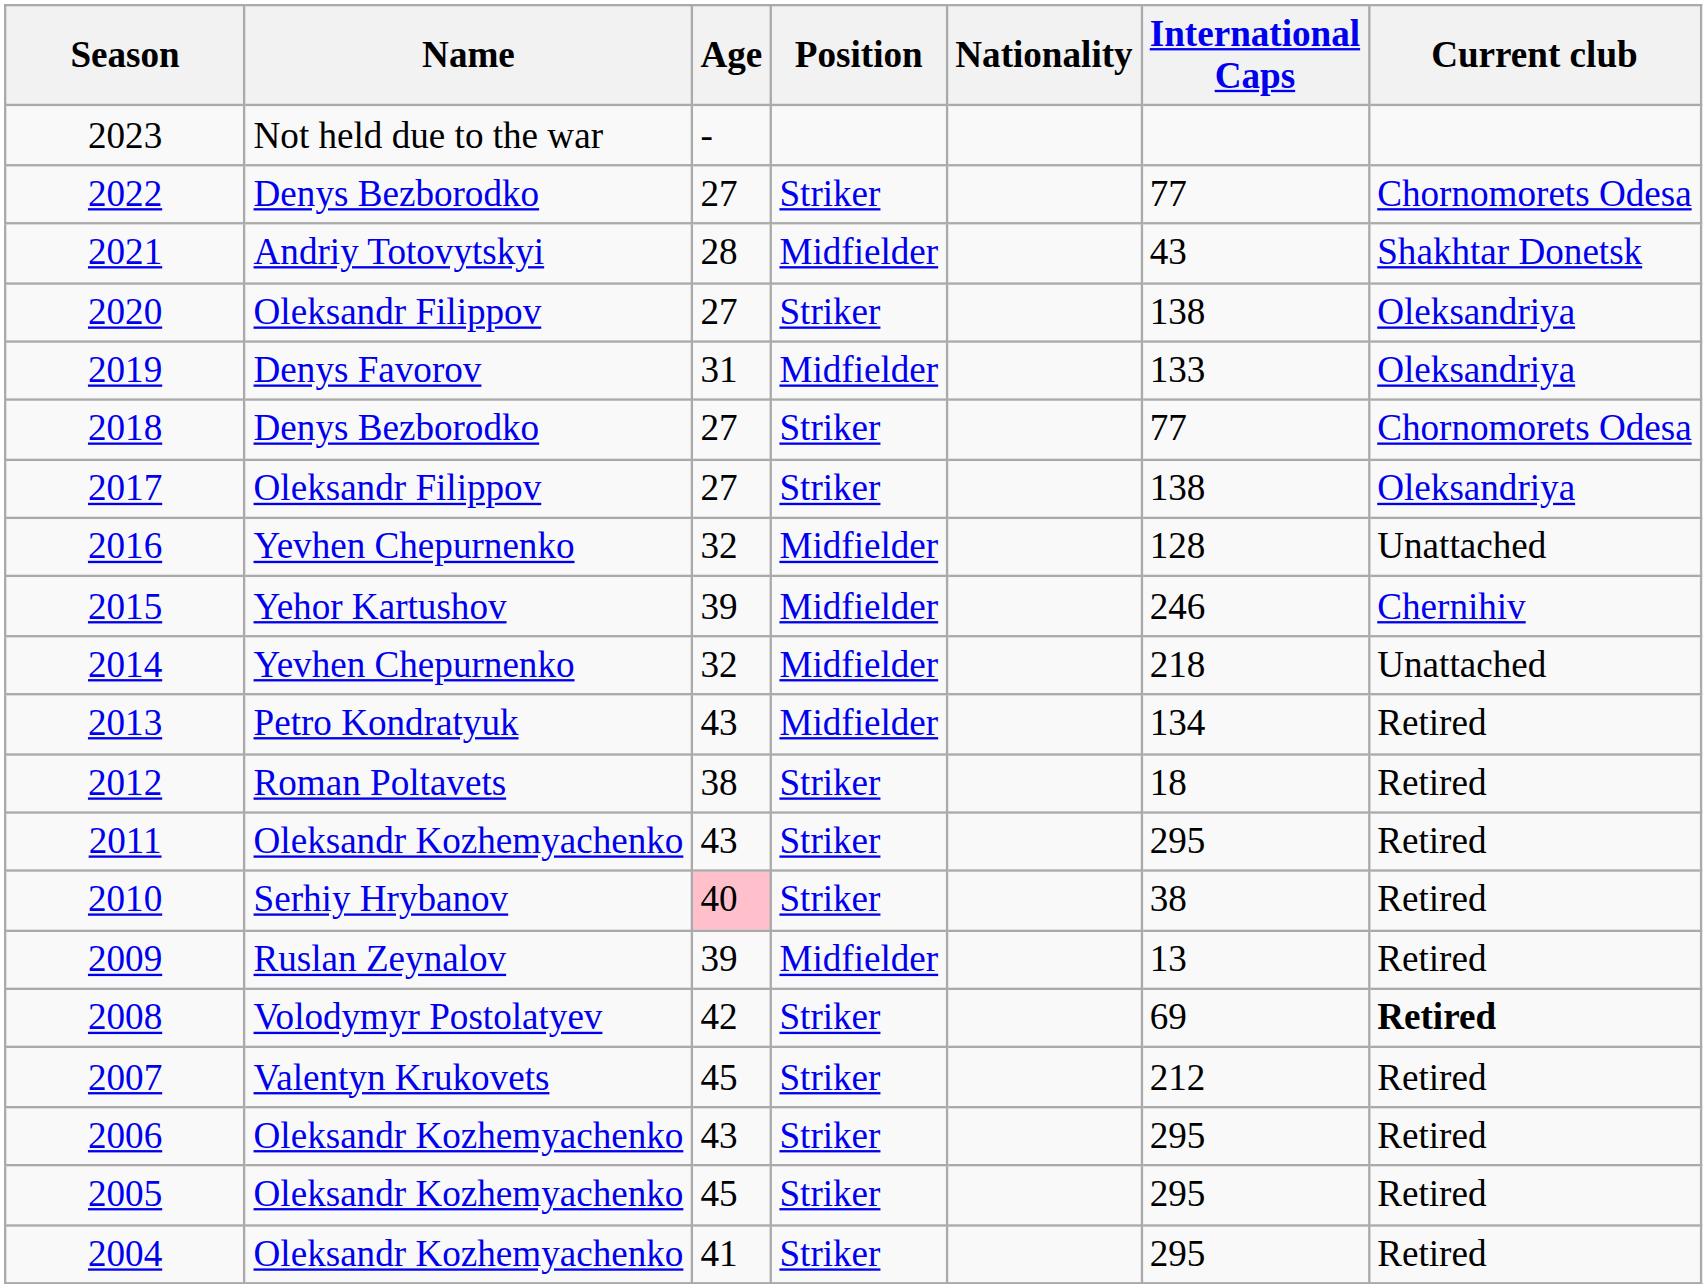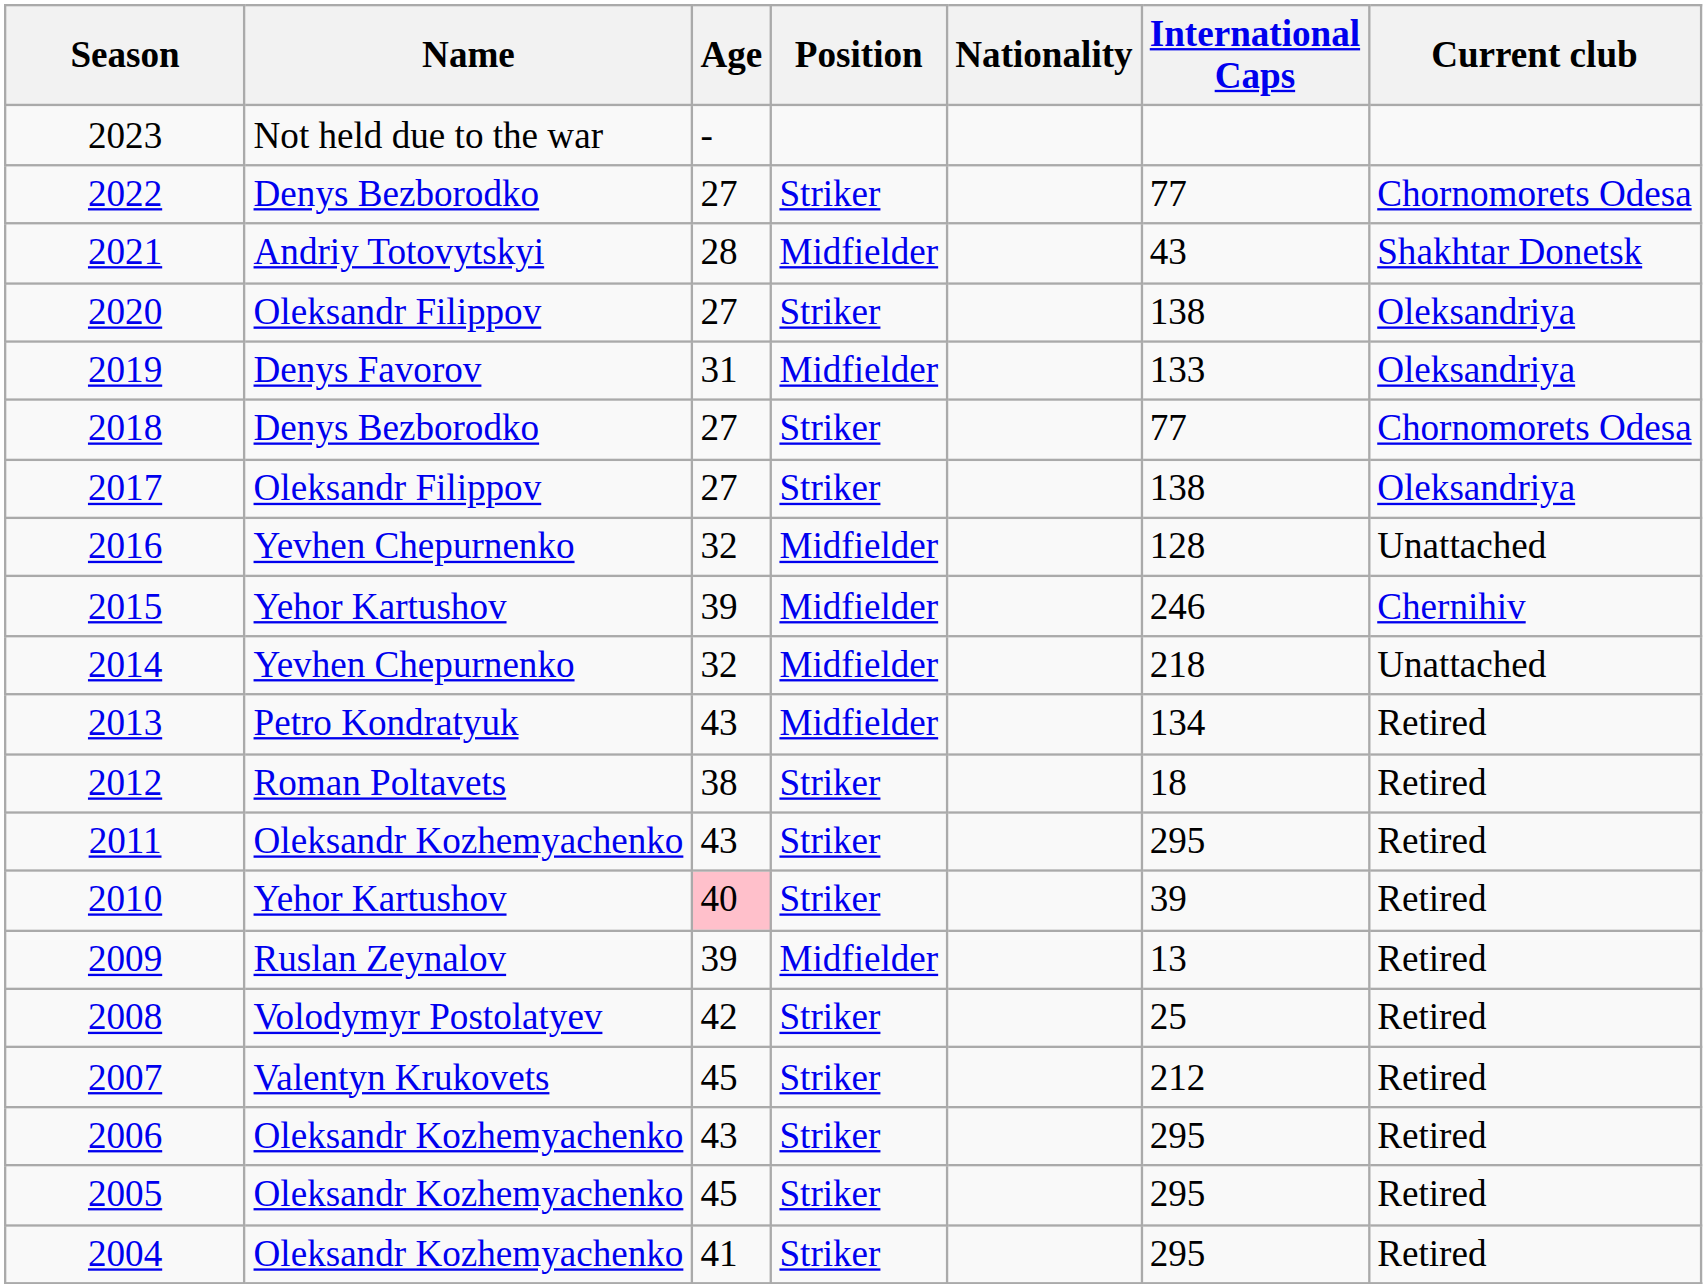2010 | Name: Serhiy Hrybanov -> Yehor Kartushov
2010 | International Caps: 38 -> 39
2008 | International Caps: 69 -> 25
2008 | Current club: bold -> normal
